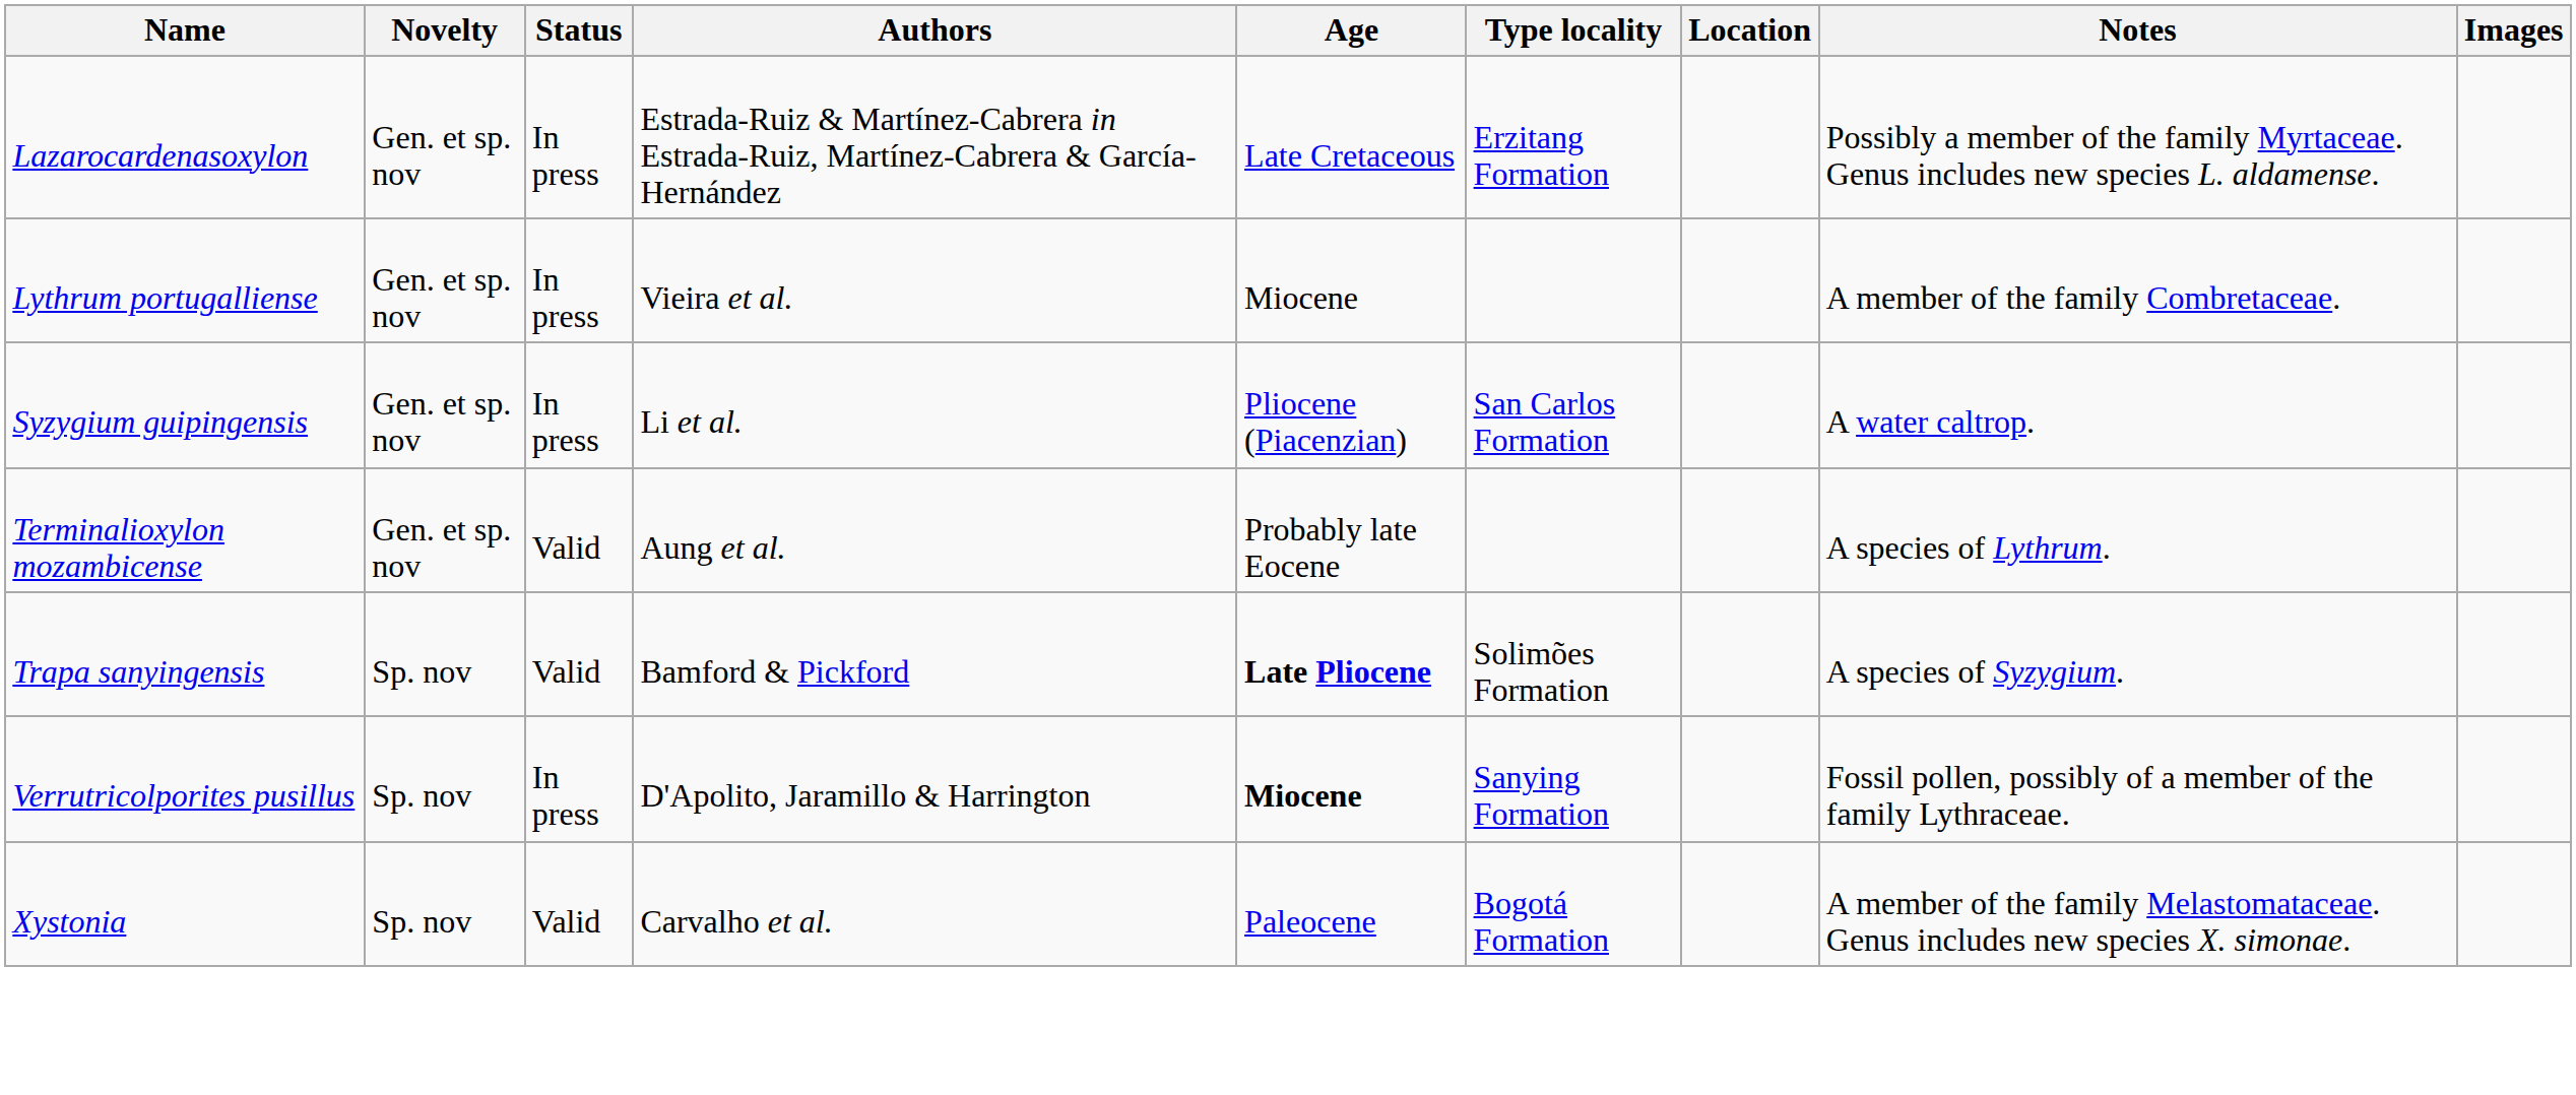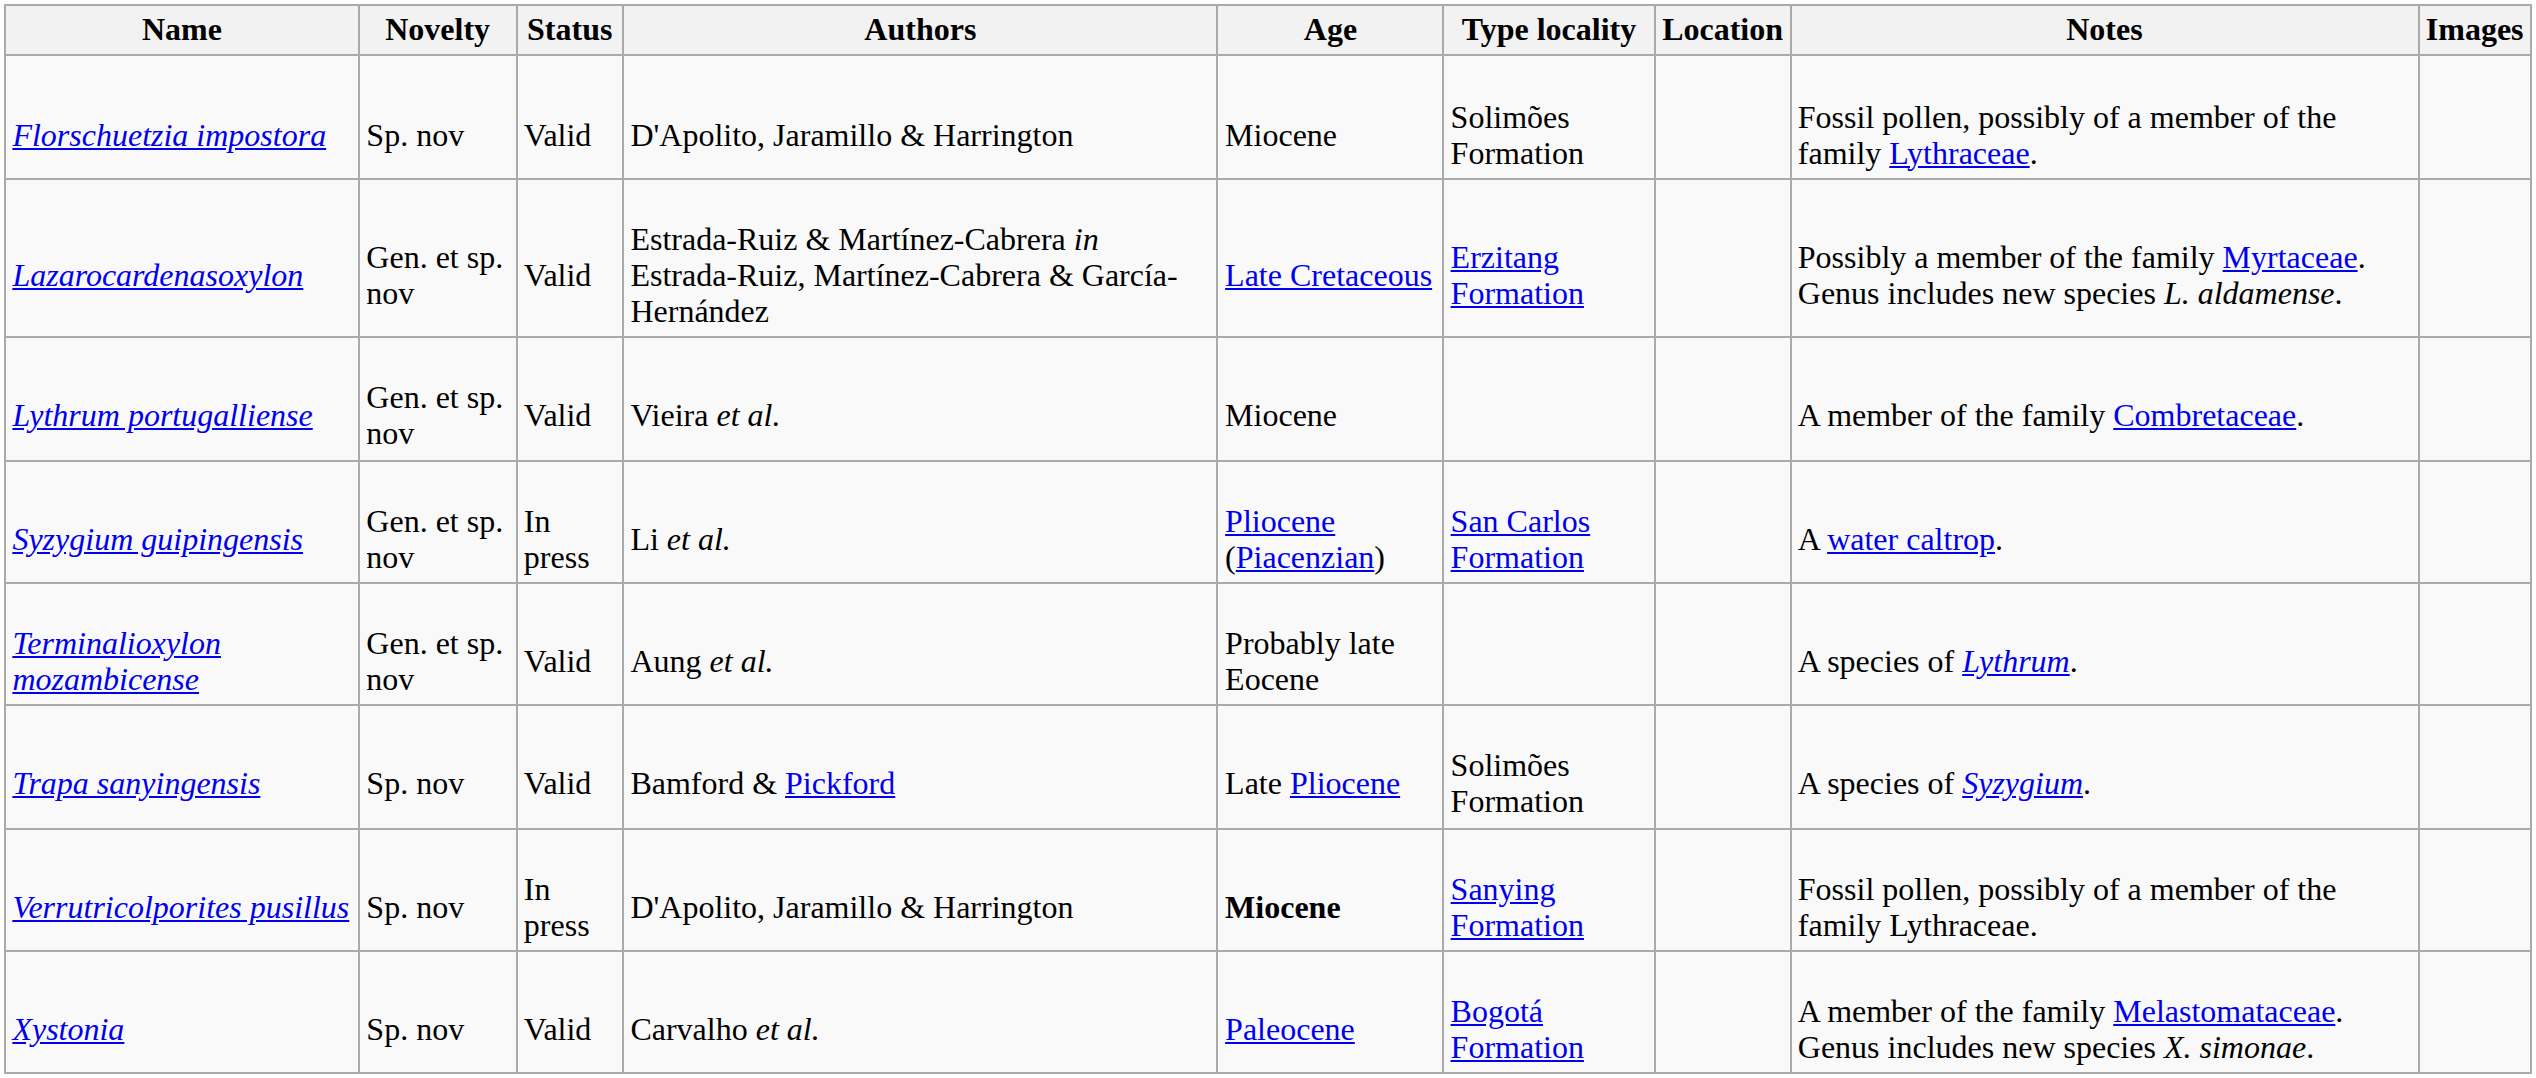+ row: Florschuetzia impostora | Sp. nov | Valid | D'Apolito, Jaramillo & Harrington | Miocene | Solimões Formation | Fossil pollen, possibly of a member of the family Lythraceae.
Lazarocardenasoxylon | Status: In press -> Valid
Lythrum portugalliense | Status: In press -> Valid
Trapa sanyingensis | Age: bold -> normal
